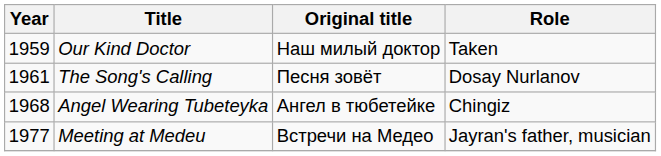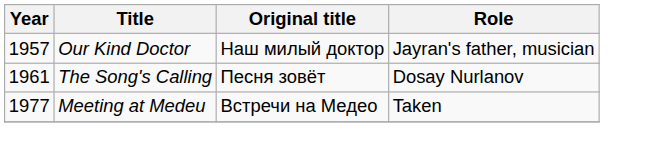Our Kind Doctor | Year: 1959 -> 1957
Our Kind Doctor | Role: Taken -> Jayran's father, musician
- row: 1968 | Angel Wearing Tubeteyka | Ангел в тюбетейке | Chingiz
Meeting at Medeu | Role: Jayran's father, musician -> Taken
